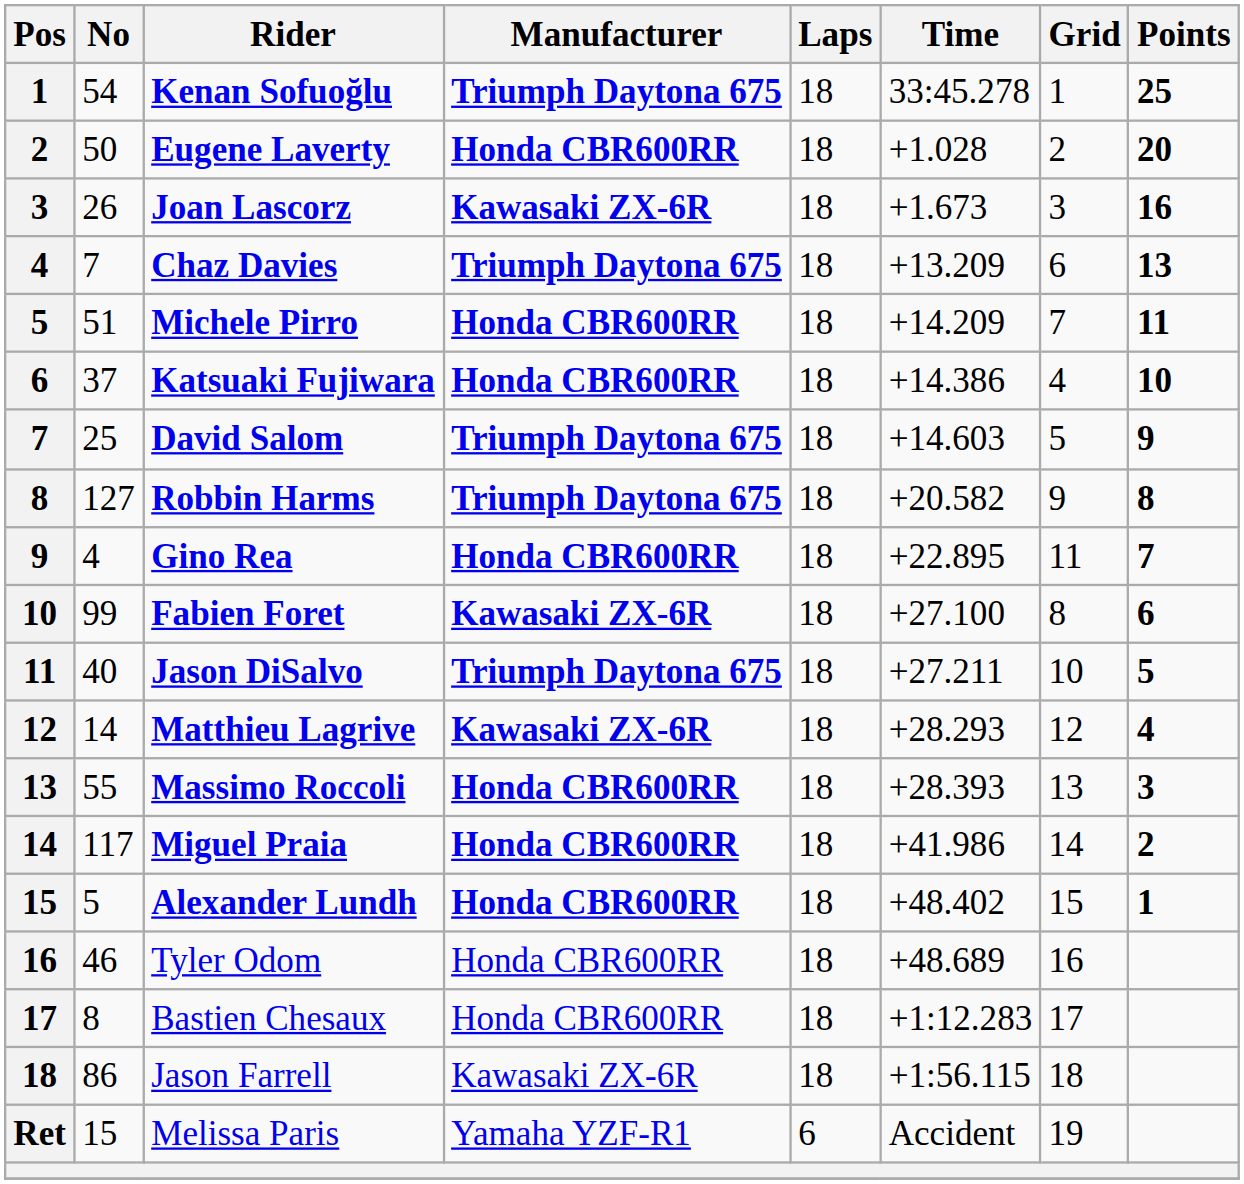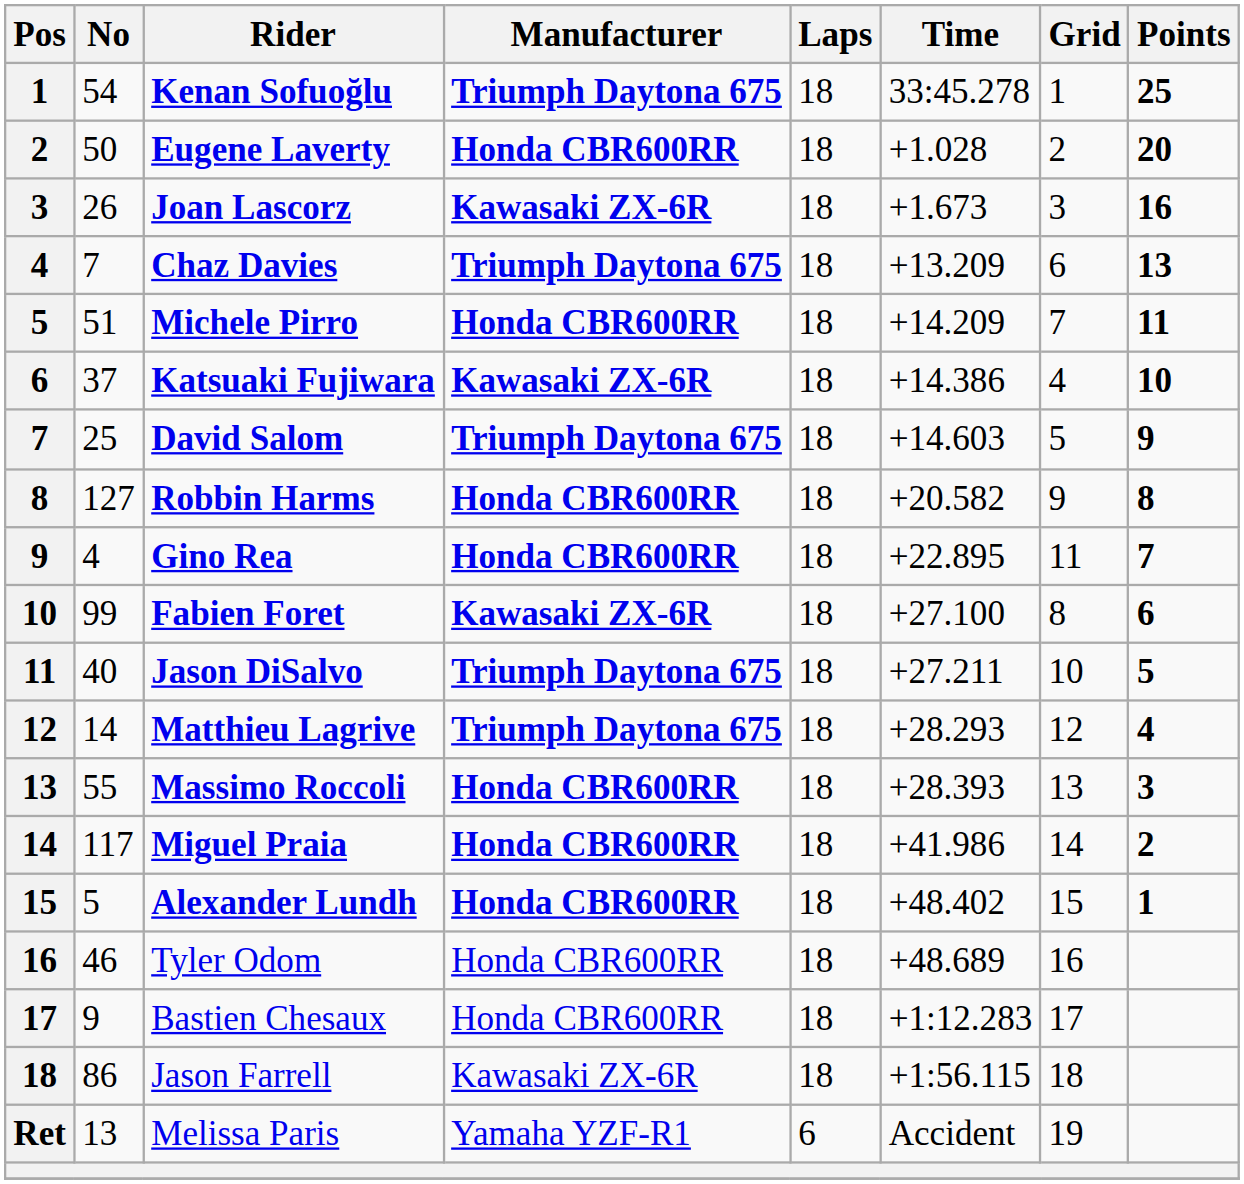Katsuaki Fujiwara | Manufacturer: Honda CBR600RR -> Kawasaki ZX-6R
Robbin Harms | Manufacturer: Triumph Daytona 675 -> Honda CBR600RR
Matthieu Lagrive | Manufacturer: Kawasaki ZX-6R -> Triumph Daytona 675
Bastien Chesaux | No: 8 -> 9
Melissa Paris | No: 15 -> 13
